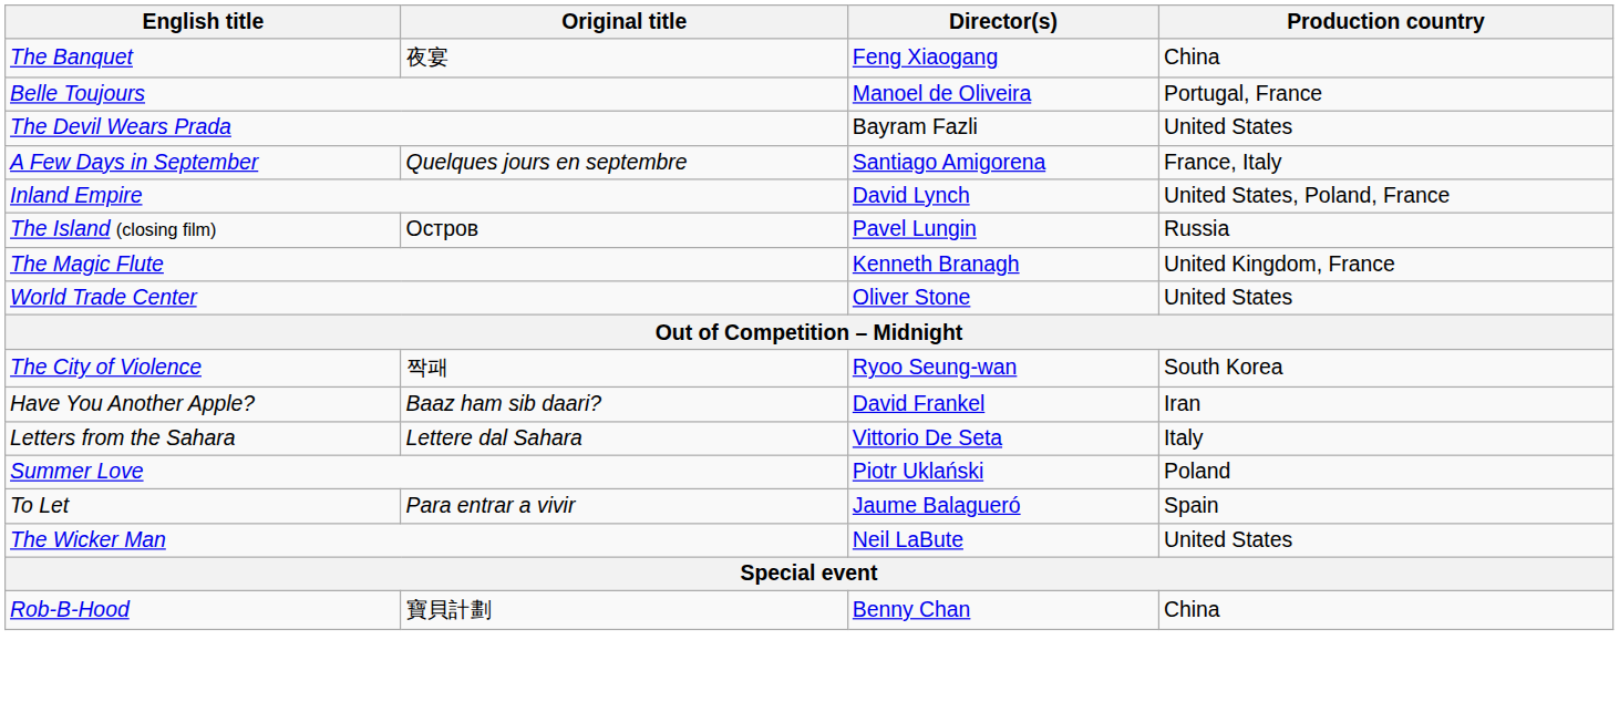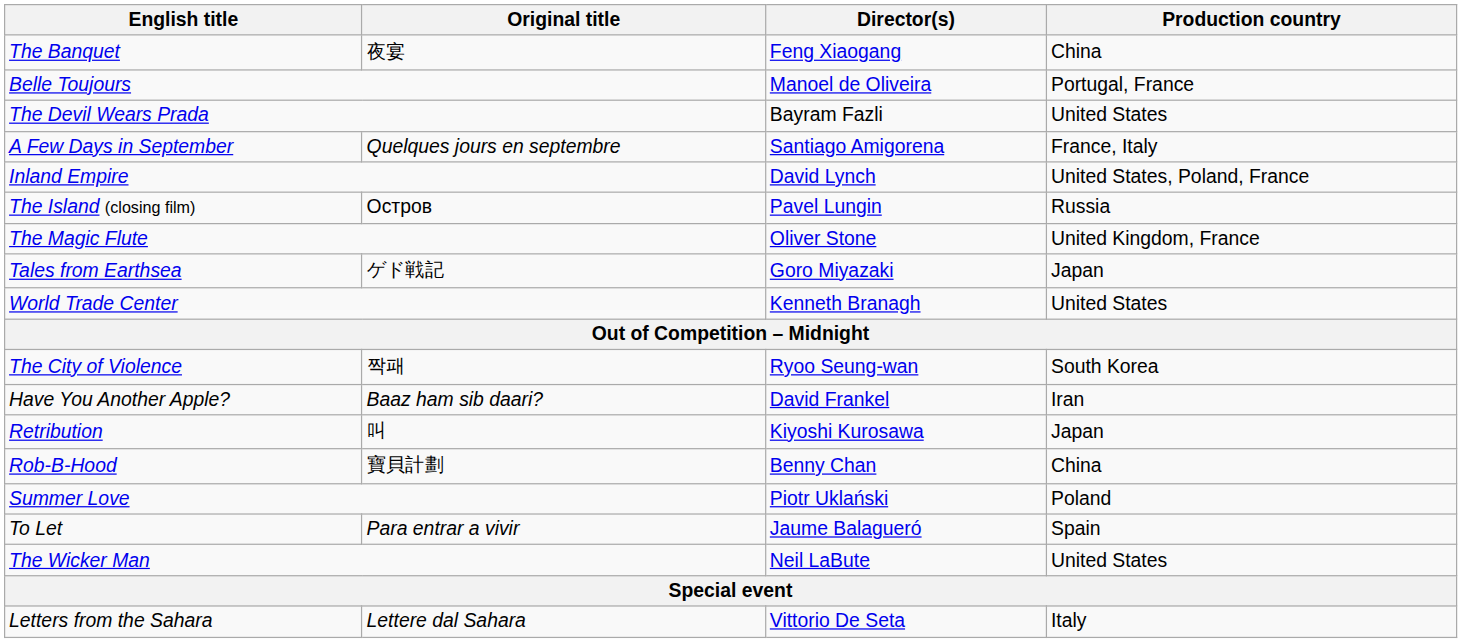The Magic Flute | Director(s): Kenneth Branagh -> Oliver Stone
+ row: Tales from Earthsea | ゲド戦記 | Goro Miyazaki | Japan
World Trade Center | Director(s): Oliver Stone -> Kenneth Branagh
+ row: Retribution | 叫 | Kiyoshi Kurosawa | Japan
rows swapped: Rob-B-Hood <-> Letters from the Sahara
